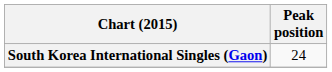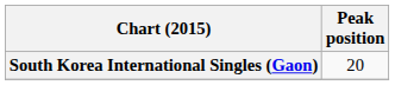South Korea International Singles (Gaon) | Peak position: 24 -> 20
